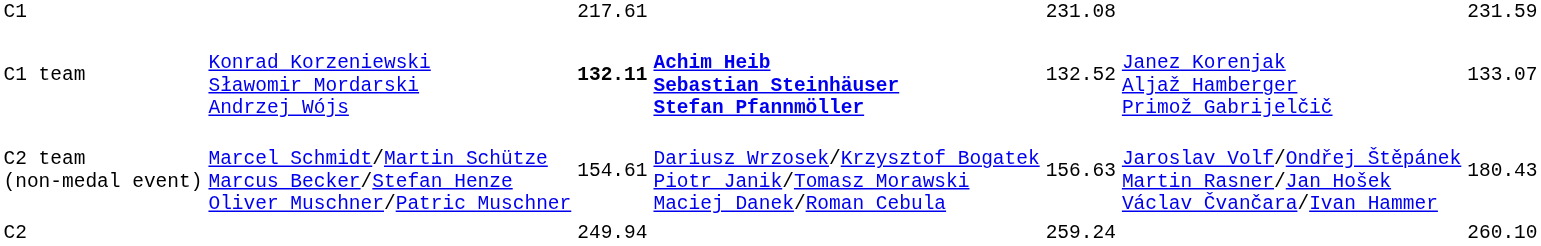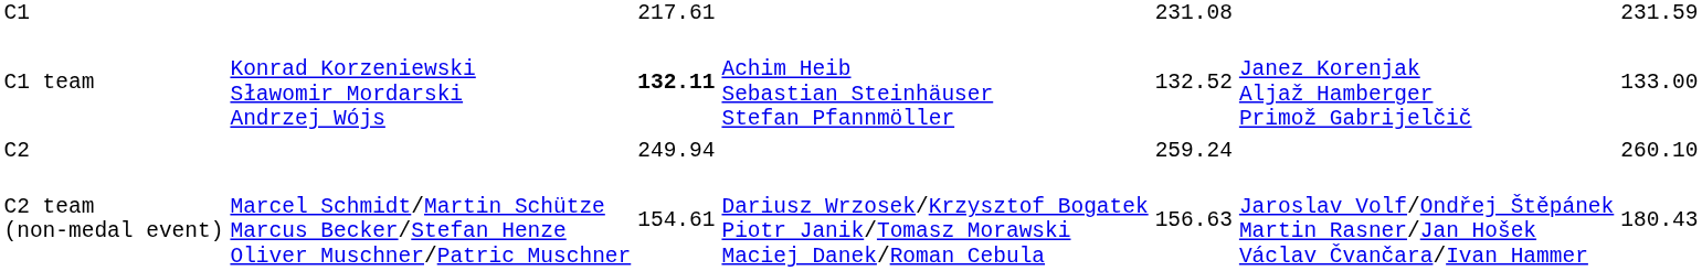C1 team | column 4: bold -> normal
C1 team | column 7: 133.07 -> 133.00
rows swapped: C2 <-> C2 team (non-medal event)
